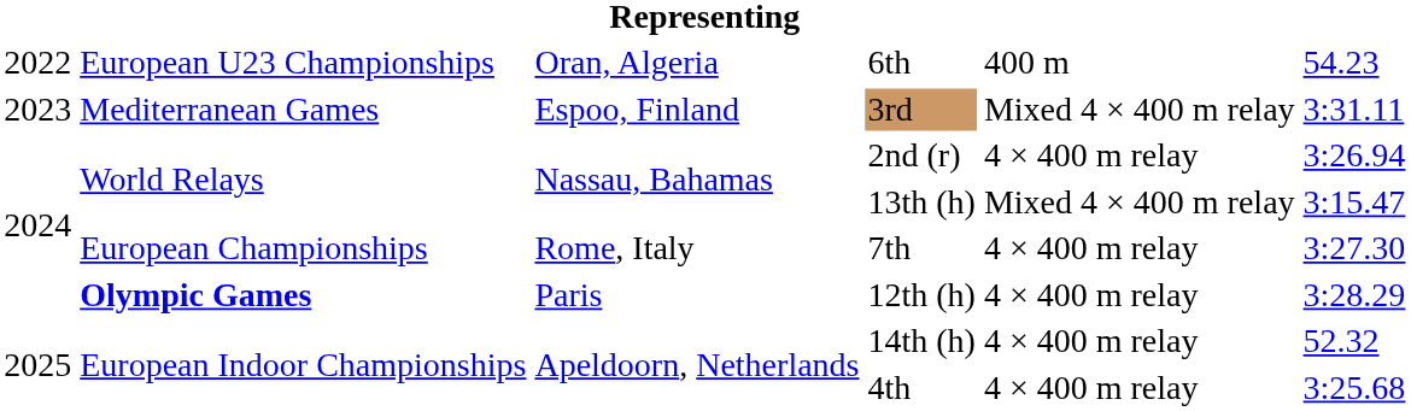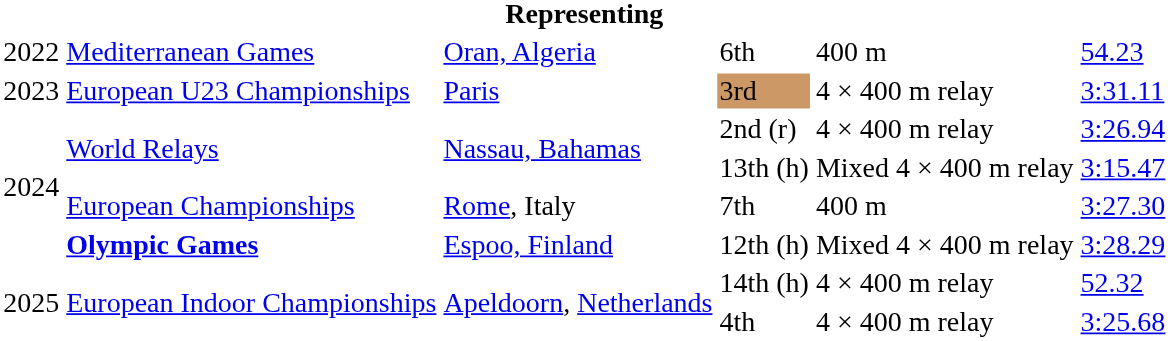6th | column 2: European U23 Championships -> Mediterranean Games
3rd | column 2: Mediterranean Games -> European U23 Championships
3rd | column 3: Espoo, Finland -> Paris
3rd | column 5: Mixed 4 × 400 m relay -> 4 × 400 m relay
7th | column 5: 4 × 400 m relay -> 400 m
12th (h) | column 3: Paris -> Espoo, Finland
12th (h) | column 5: 4 × 400 m relay -> Mixed 4 × 400 m relay
